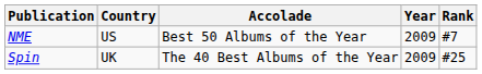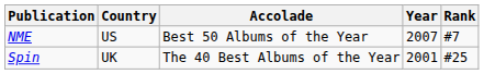NME | Year: 2009 -> 2007
Spin | Year: 2009 -> 2001
